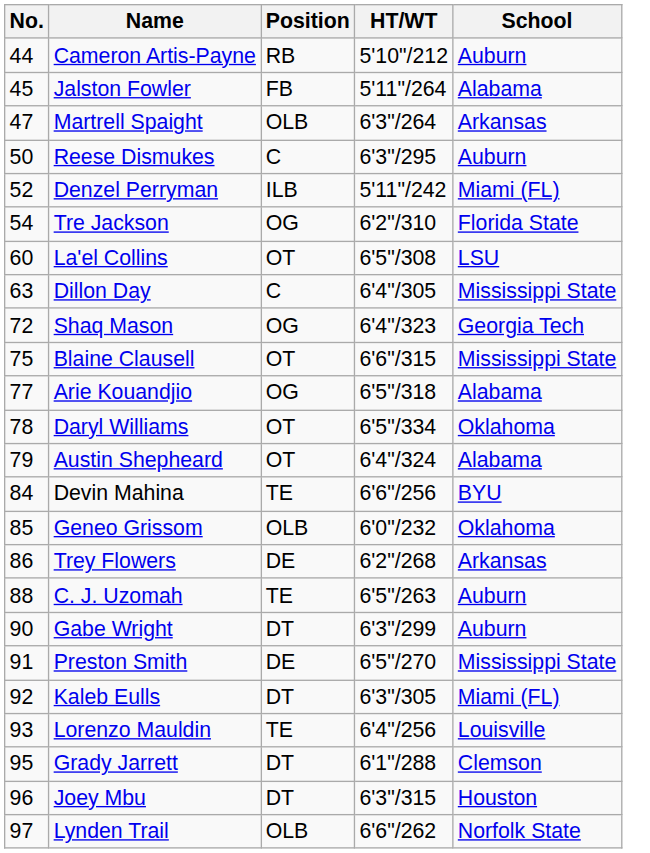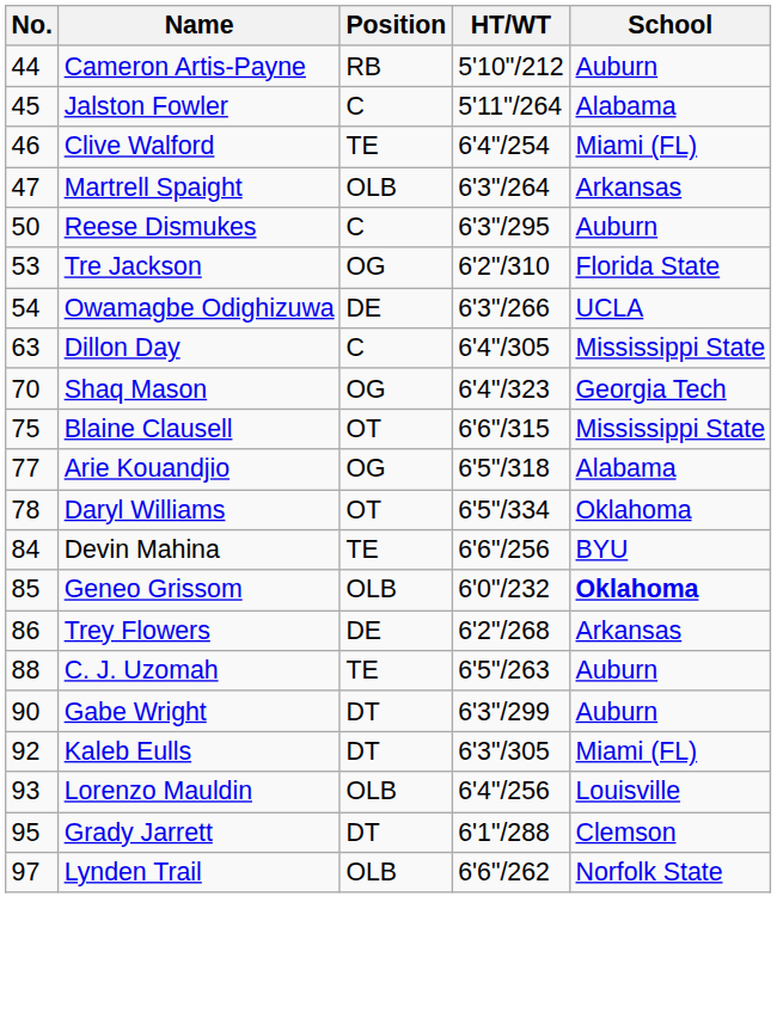Jalston Fowler | Position: FB -> C
+ row: 46 | Clive Walford | TE | 6'4"/254 | Miami (FL)
- row: 52 | Denzel Perryman | ILB | 5'11"/242 | Miami (FL)
Tre Jackson | No.: 54 -> 53
+ row: 54 | Owamagbe Odighizuwa | DE | 6'3"/266 | UCLA
- row: 60 | La'el Collins | OT | 6'5"/308 | LSU
Shaq Mason | No.: 72 -> 70
- row: 79 | Austin Shepheard | OT | 6'4"/324 | Alabama
Geneo Grissom | School: normal -> bold
- row: 91 | Preston Smith | DE | 6'5"/270 | Mississippi State
Lorenzo Mauldin | Position: TE -> OLB
- row: 96 | Joey Mbu | DT | 6'3"/315 | Houston
